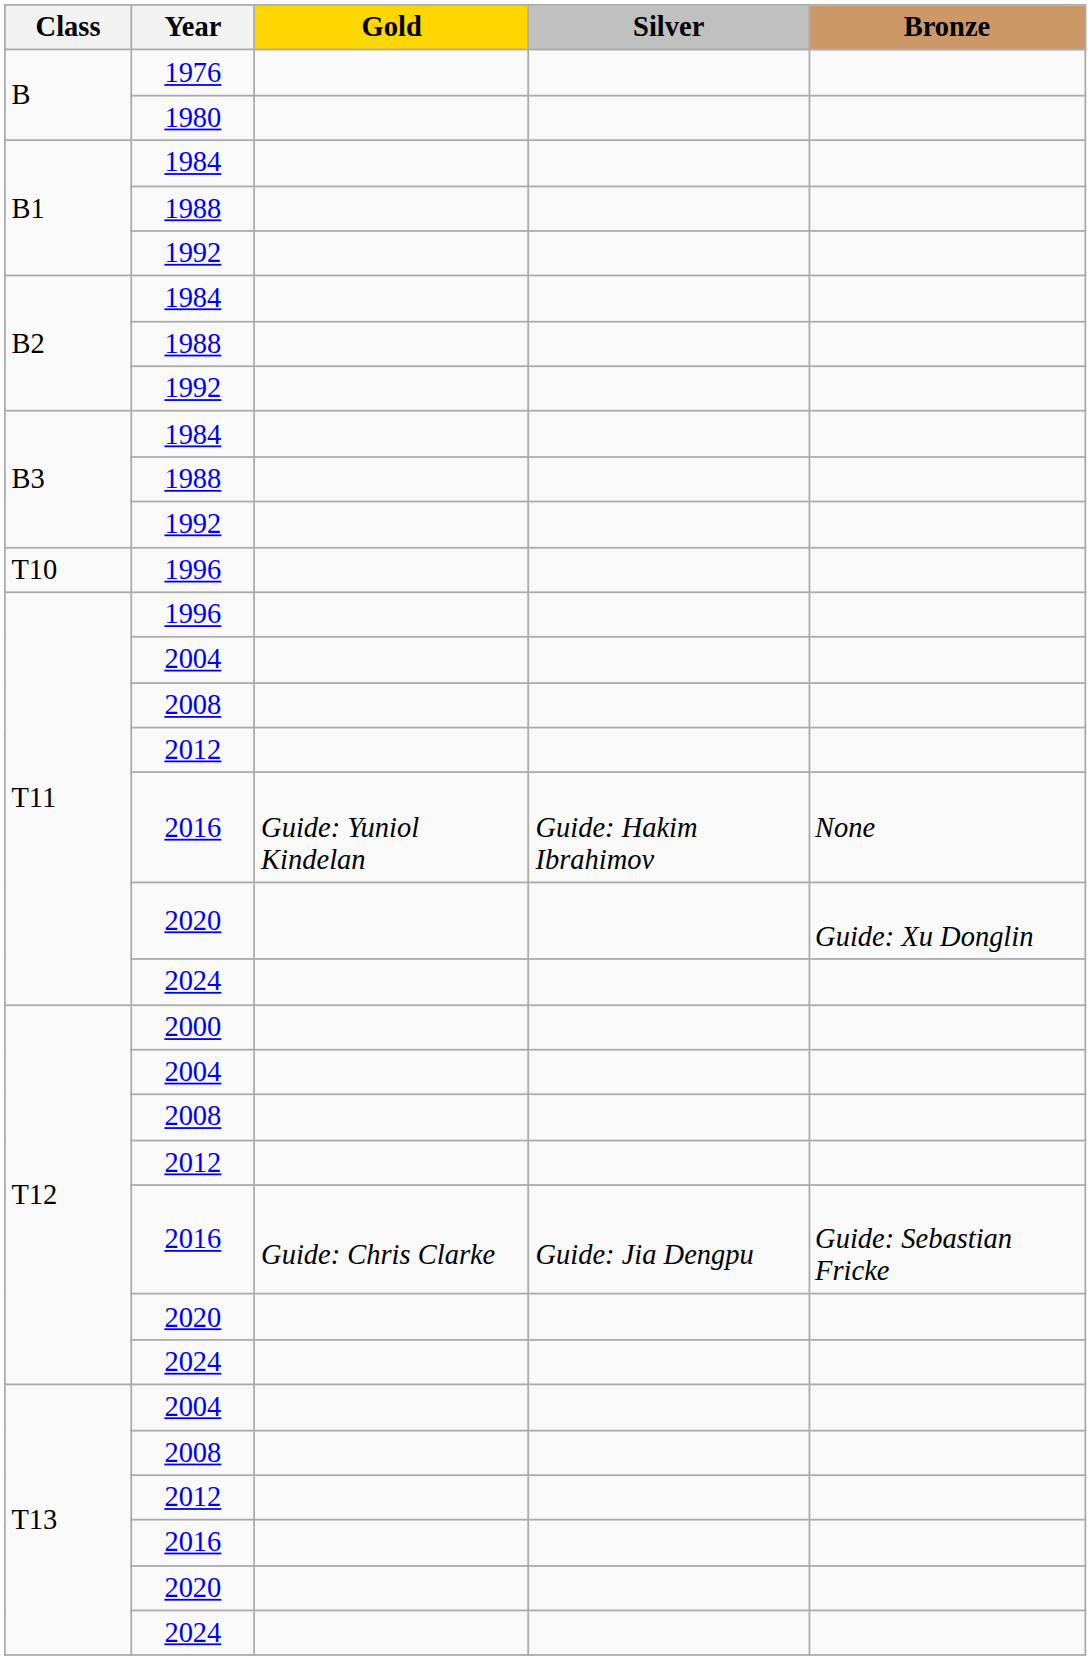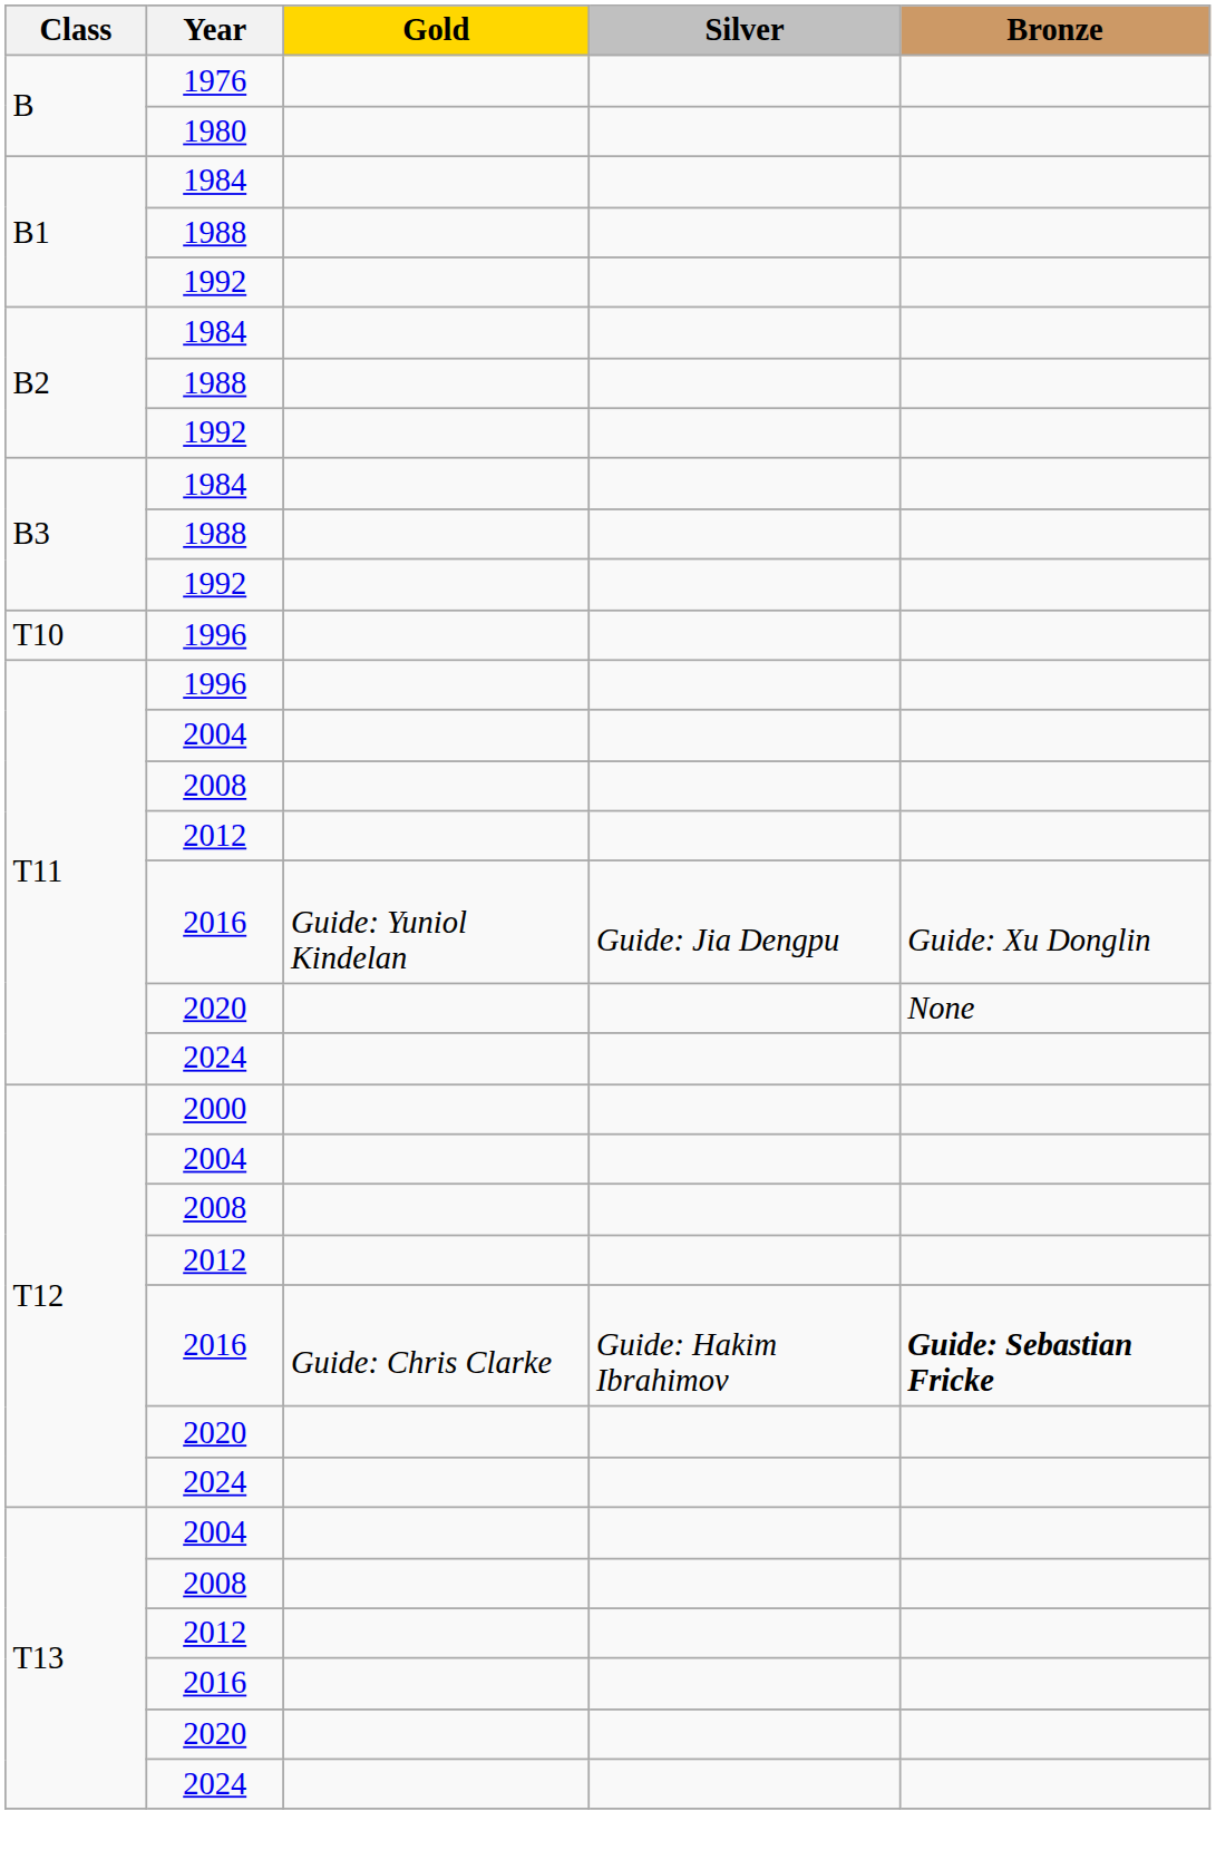T11 / 2016 | Silver: Guide: Hakim Ibrahimov -> Guide: Jia Dengpu
T11 / 2016 | Bronze: None -> Guide: Xu Donglin
T11 / 2020 | Bronze: Guide: Xu Donglin -> None
T12 / 2016 | Silver: Guide: Jia Dengpu -> Guide: Hakim Ibrahimov
T12 / 2016 | Bronze: normal -> bold
